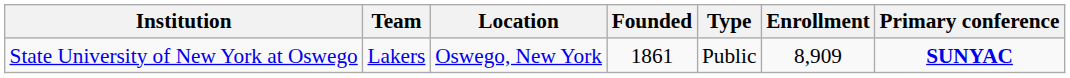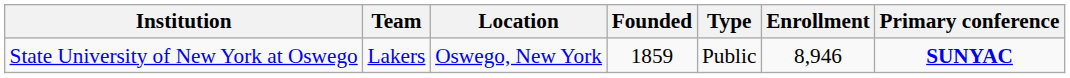State University of New York at Oswego | Founded: 1861 -> 1859
State University of New York at Oswego | Enrollment: 8,909 -> 8,946
